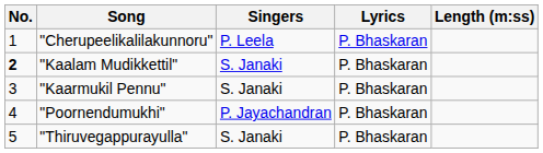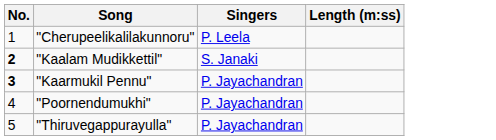- column: Lyrics | P. Bhaskaran | P. Bhaskaran | P. Bhaskaran | P. Bhaskaran | P. Bhaskaran
"Kaarmukil Pennu" | No.: normal -> bold
"Kaarmukil Pennu" | Singers: S. Janaki -> P. Jayachandran
"Thiruvegappurayulla" | Singers: S. Janaki -> P. Jayachandran
